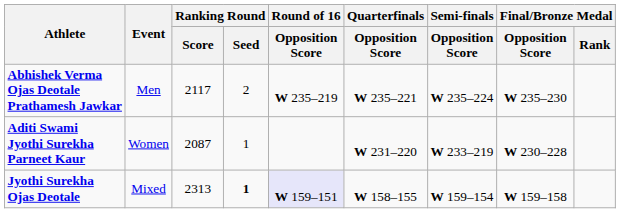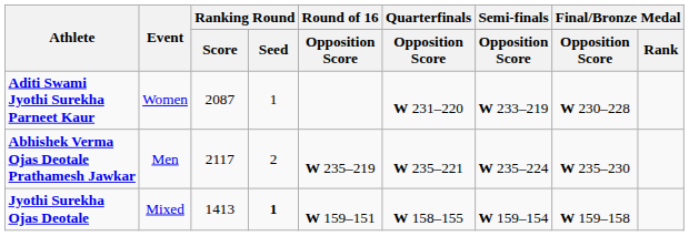rows swapped: Abhishek Verma Ojas Deotale Prathamesh Jawkar <-> Aditi Swami Jyothi Surekha Parneet Kaur
Jyothi Surekha Ojas Deotale | Ranking Round / Score: 2313 -> 1413
Jyothi Surekha Ojas Deotale | Round of 16 / Opposition Score: lavender background -> no background
